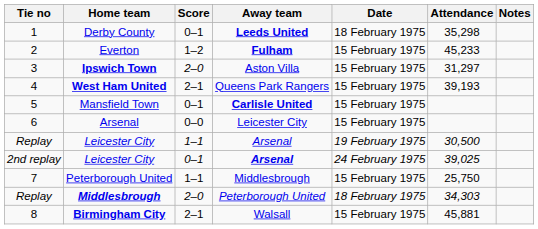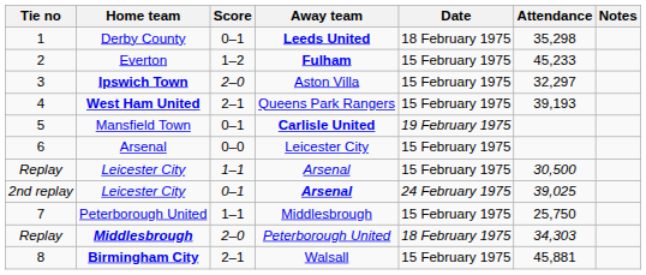Ipswich Town | Attendance: 31,297 -> 32,297
Mansfield Town | Date: 15 February 1975 -> 19 February 1975
Replay / Leicester City | Date: 19 February 1975 -> 15 February 1975
